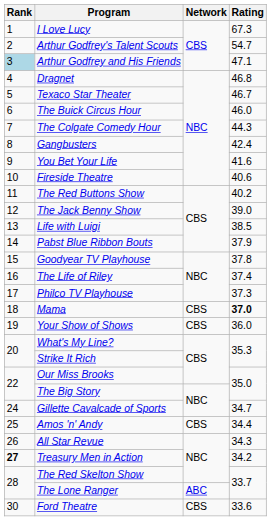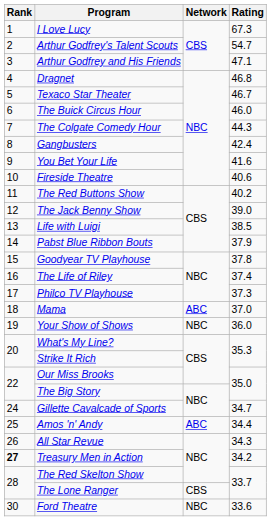Arthur Godfrey and His Friends | Rank: lightblue background -> no background
Mama | Network: CBS -> ABC
Mama | Rating: bold -> normal
Your Show of Shows | Network: CBS -> NBC
Amos 'n' Andy | Network: CBS -> ABC
The Lone Ranger | Network: ABC -> CBS
Ford Theatre | Network: CBS -> NBC
